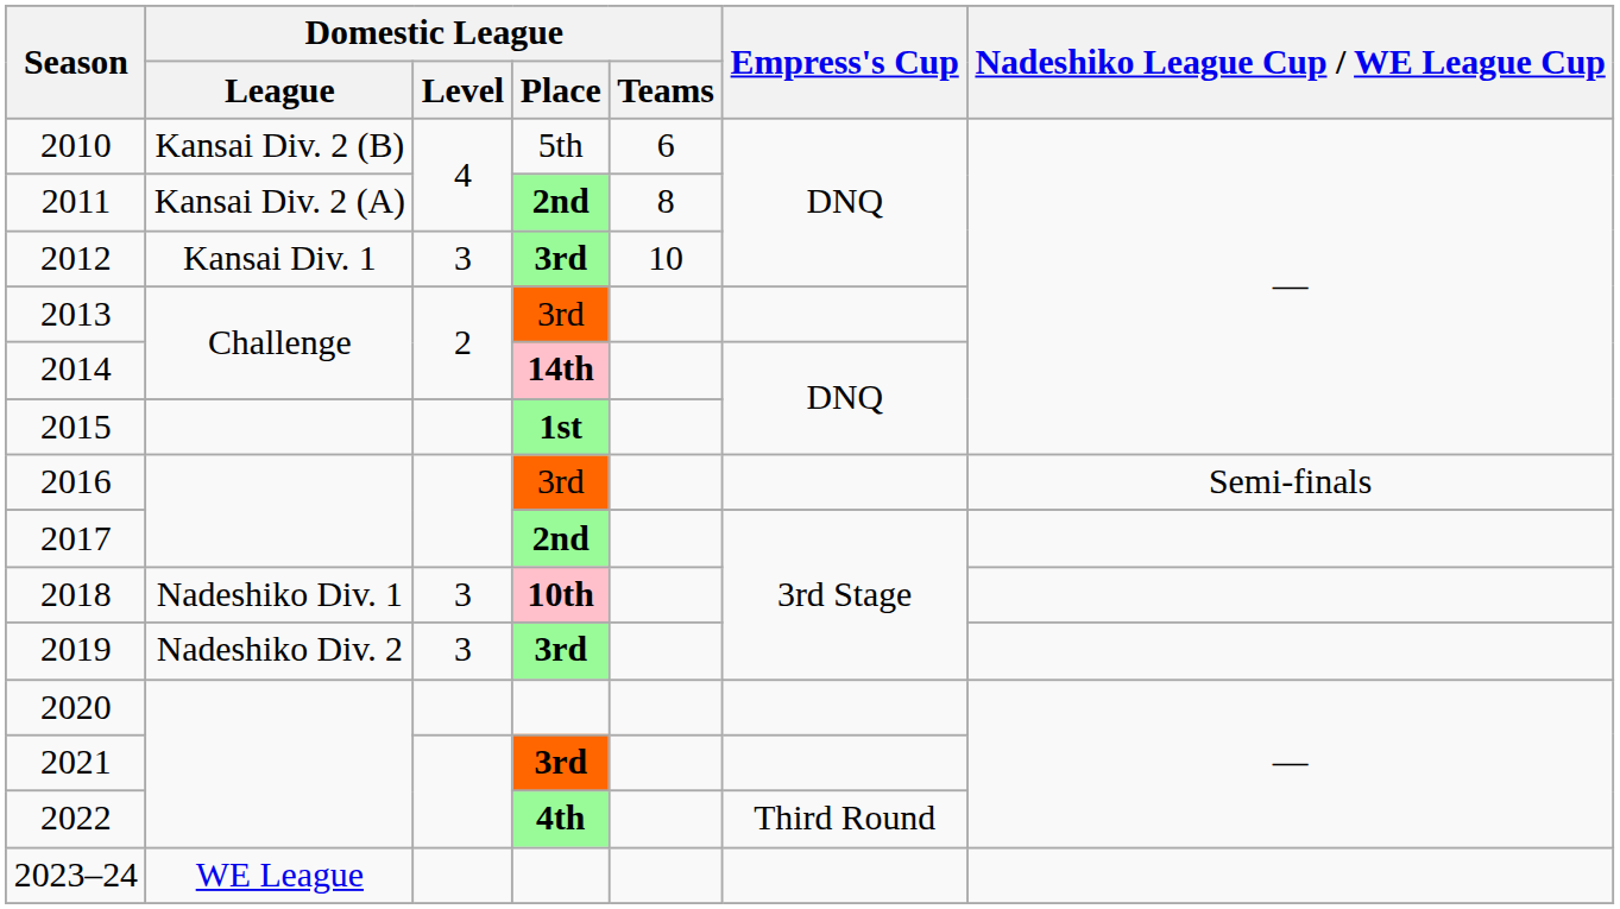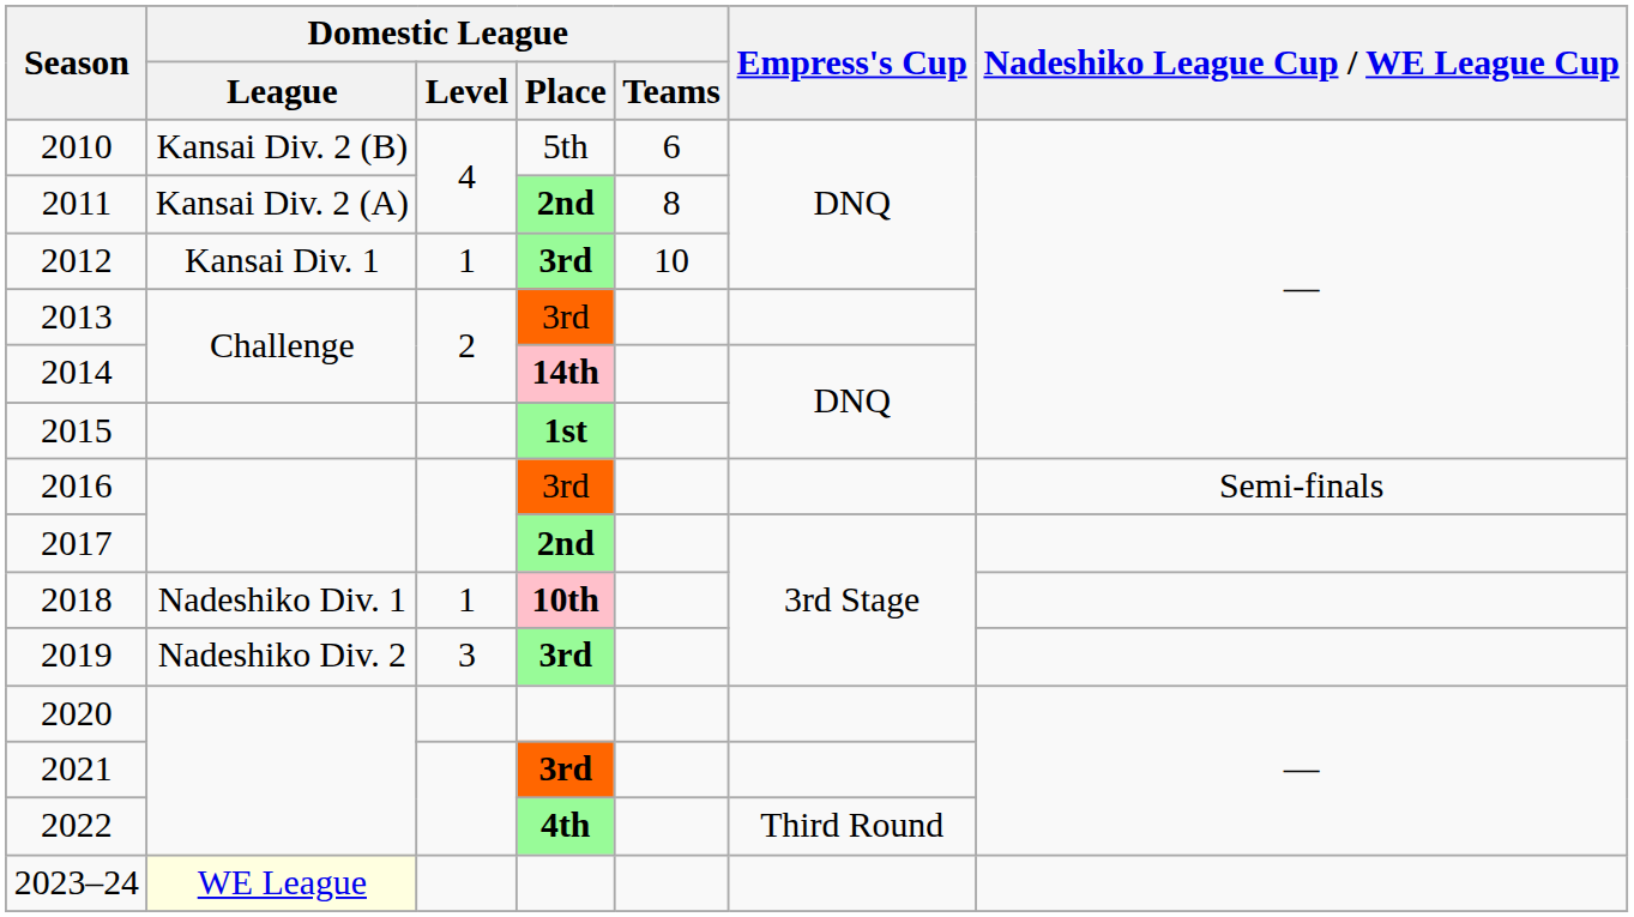2012 | Domestic League / Level: 3 -> 1
2018 | Domestic League / Level: 3 -> 1
2023–24 | Domestic League / League: no background -> lightyellow background
